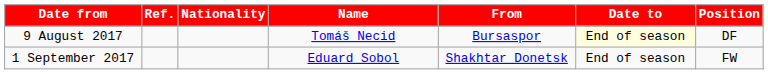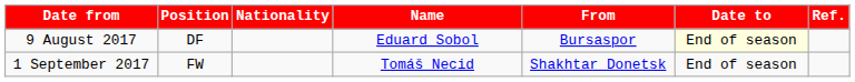columns swapped: Position <-> Ref.
9 August 2017 | Name: Tomáš Necid -> Eduard Sobol
1 September 2017 | Name: Eduard Sobol -> Tomáš Necid
